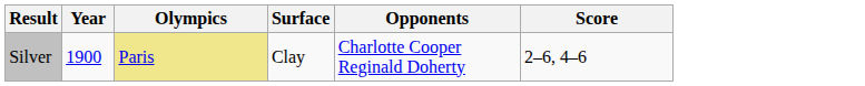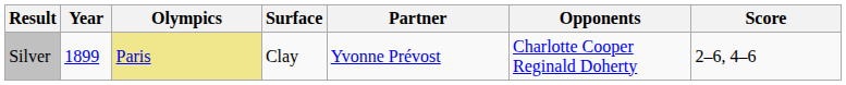+ column: Partner | Yvonne Prévost
Silver | Year: 1900 -> 1899
